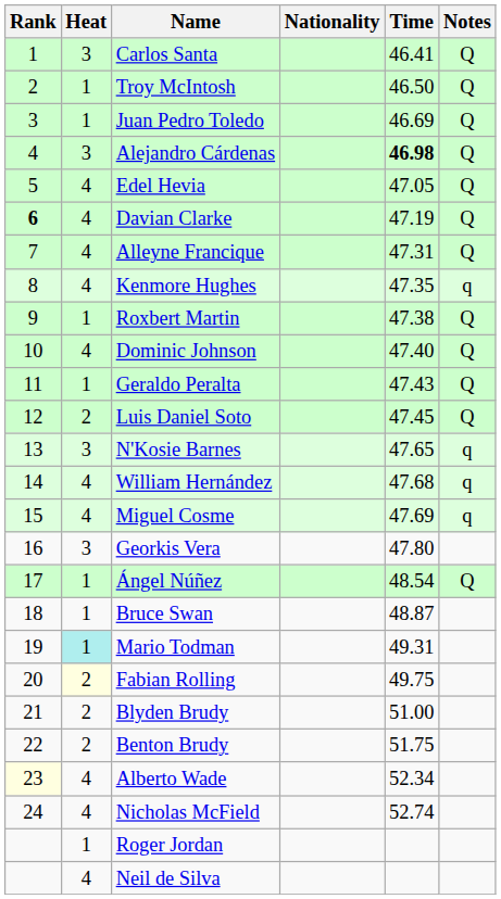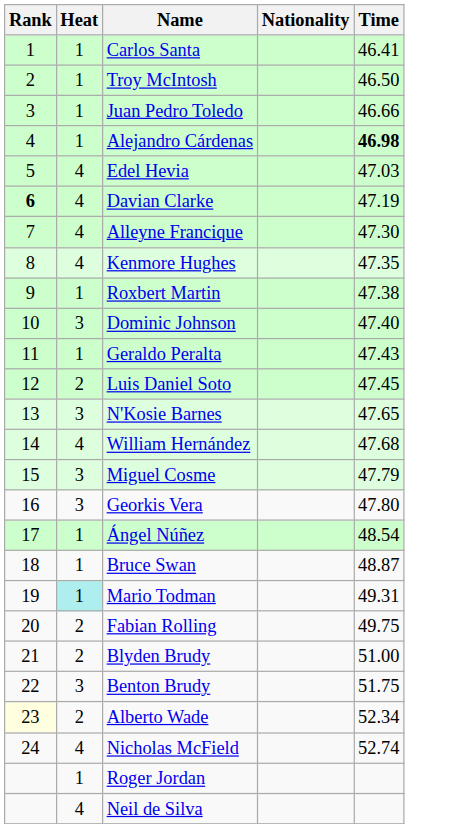- column: Notes | Q | Q | Q | Q | Q | Q | Q | q | Q | Q | Q | Q | q | q | q | Q
Carlos Santa | Heat: 3 -> 1
Juan Pedro Toledo | Time: 46.69 -> 46.66
Alejandro Cárdenas | Heat: 3 -> 1
Edel Hevia | Time: 47.05 -> 47.03
Alleyne Francique | Time: 47.31 -> 47.30
Dominic Johnson | Heat: 4 -> 3
Miguel Cosme | Heat: 4 -> 3
Miguel Cosme | Time: 47.69 -> 47.79
Fabian Rolling | Heat: lightyellow background -> no background
Benton Brudy | Heat: 2 -> 3
Alberto Wade | Heat: 4 -> 2
